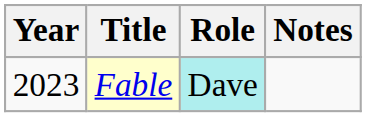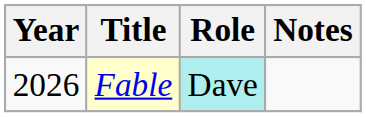Fable | Year: 2023 -> 2026
